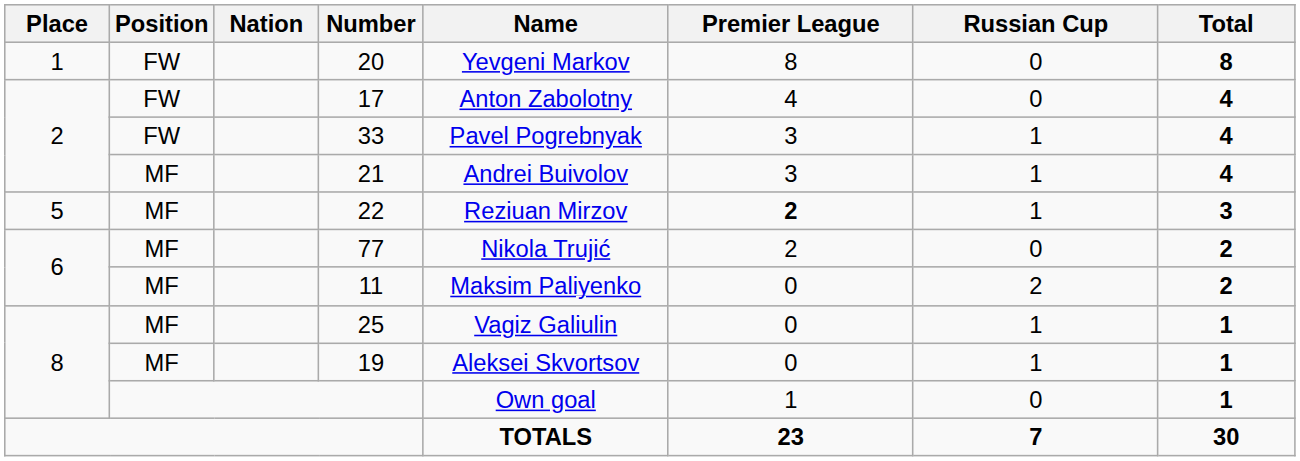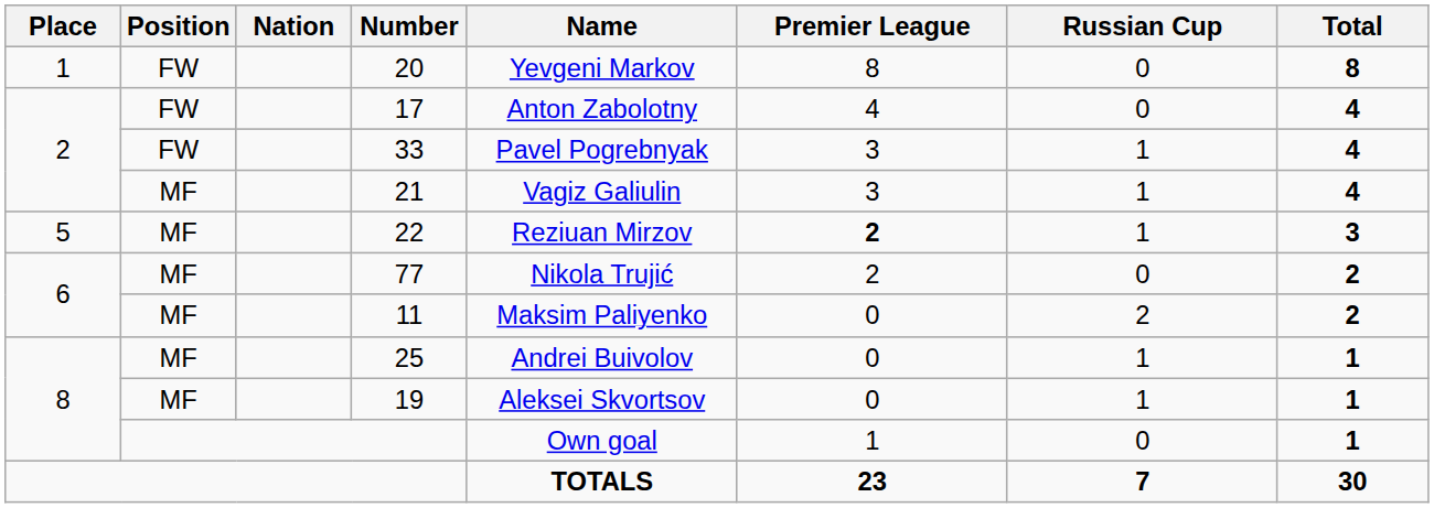21 | Name: Andrei Buivolov -> Vagiz Galiulin
25 | Name: Vagiz Galiulin -> Andrei Buivolov
